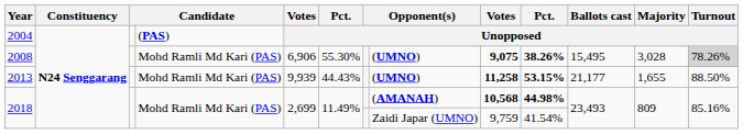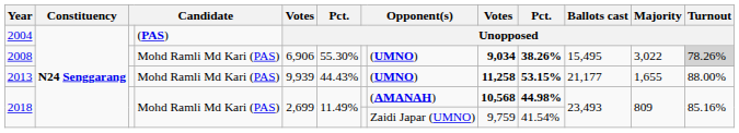2008 | column 9: 9,075 -> 9,034
2008 | Majority: 3,028 -> 3,022
2013 | Turnout: 88.50% -> 88.00%
